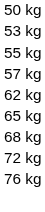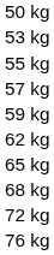+ row: 59 kg
